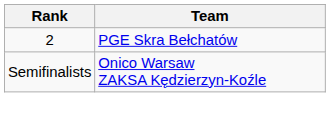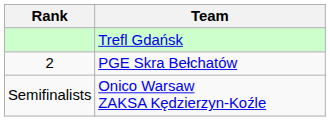+ row: Trefl Gdańsk
